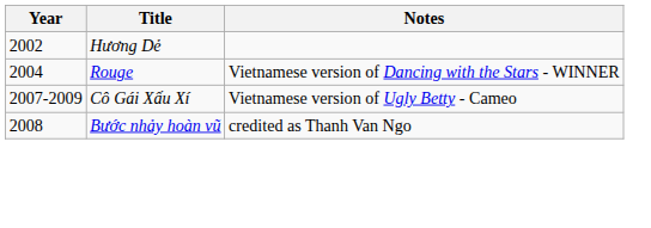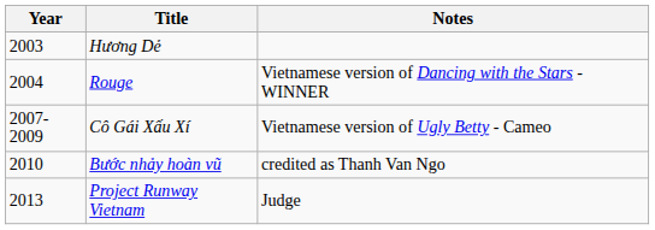Hương Dẻ | Year: 2002 -> 2003
Bước nhảy hoàn vũ | Year: 2008 -> 2010
+ row: 2013 | Project Runway Vietnam | Judge
